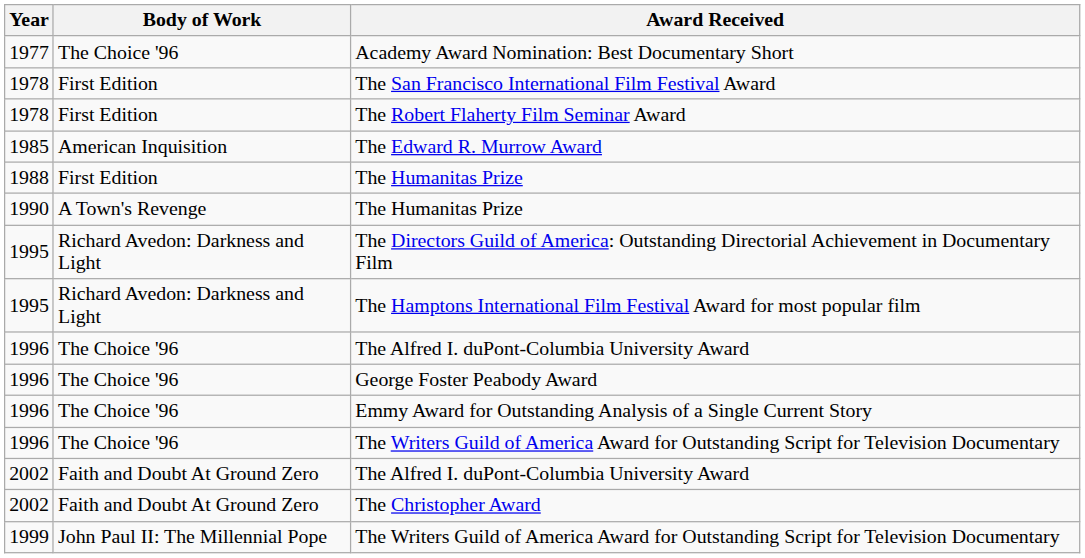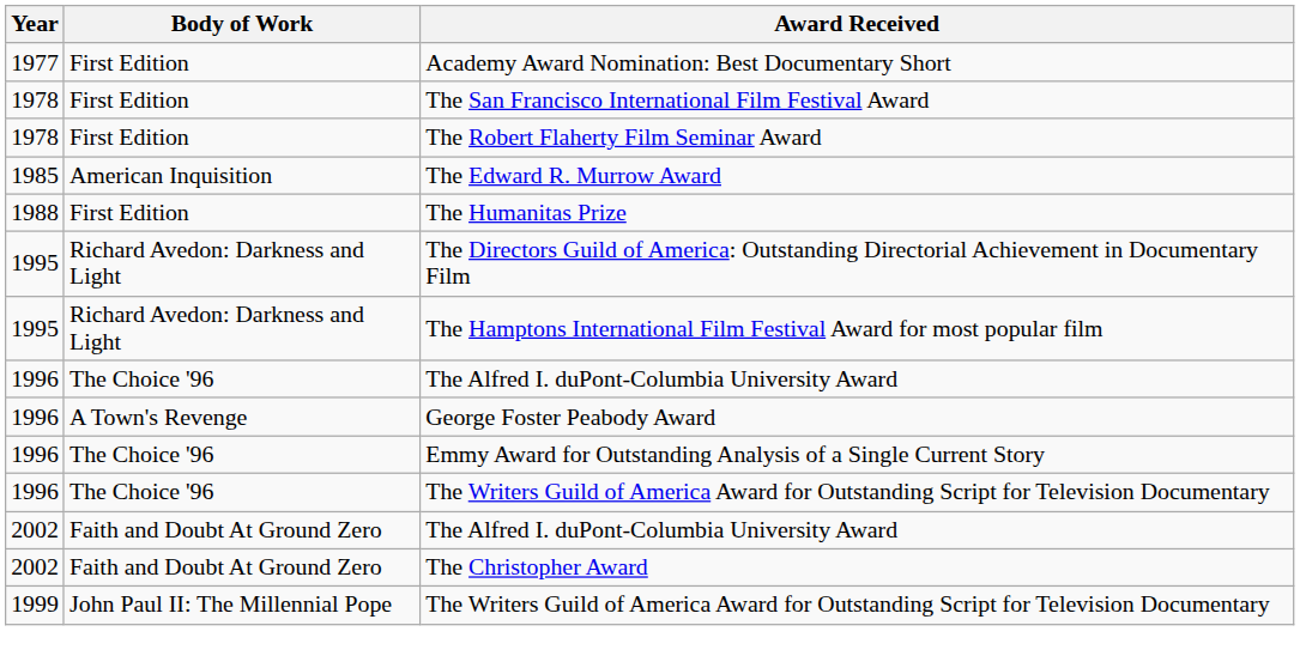Academy Award Nomination: Best Documentary Short | Body of Work: The Choice '96 -> First Edition
- row: 1990 | A Town's Revenge | The Humanitas Prize
George Foster Peabody Award | Body of Work: The Choice '96 -> A Town's Revenge
